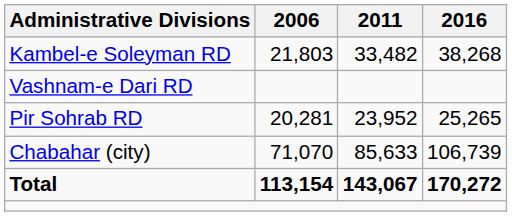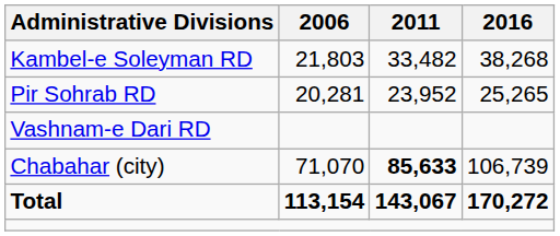rows swapped: Pir Sohrab RD <-> Vashnam-e Dari RD
Chabahar (city) | 2011: normal -> bold
